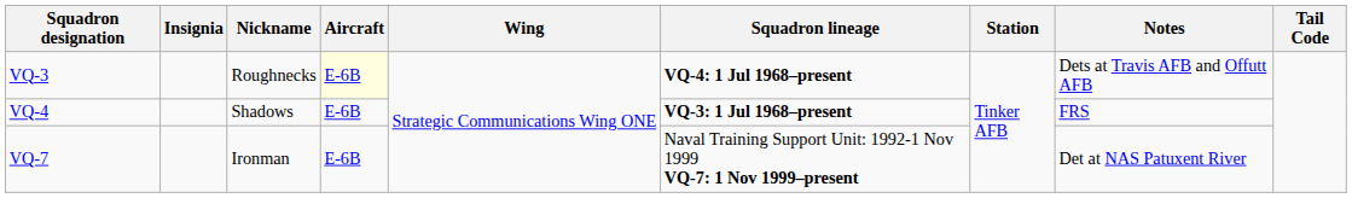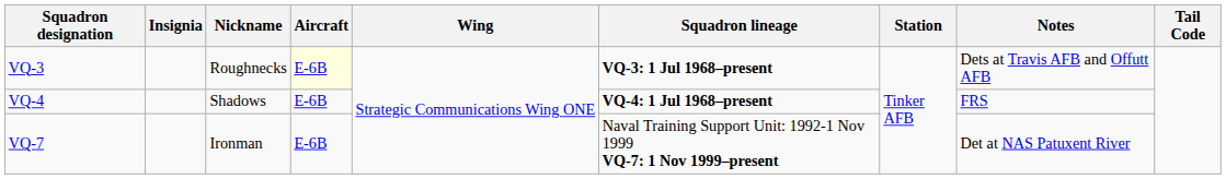VQ-3 | Squadron lineage: VQ-4: 1 Jul 1968–present -> VQ-3: 1 Jul 1968–present
VQ-4 | Squadron lineage: VQ-3: 1 Jul 1968–present -> VQ-4: 1 Jul 1968–present
